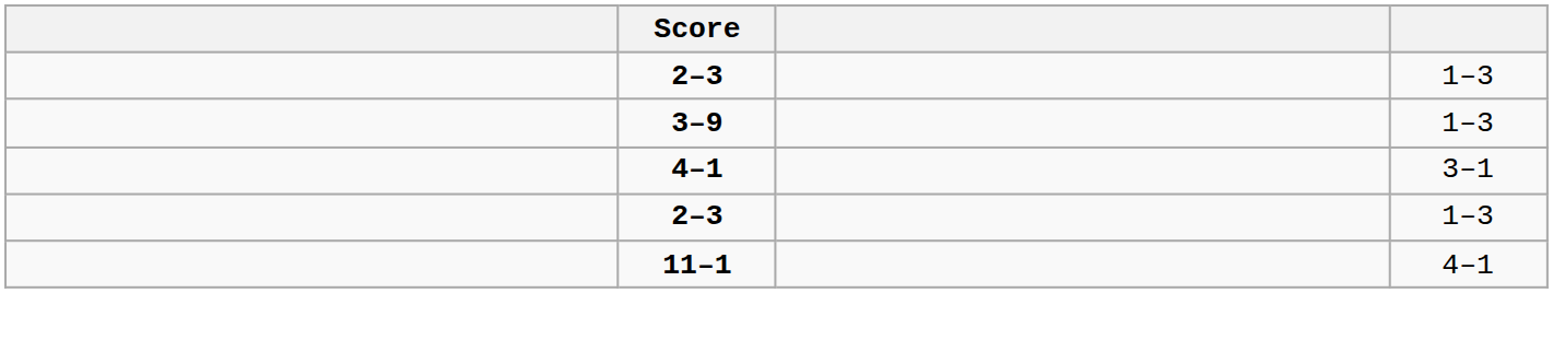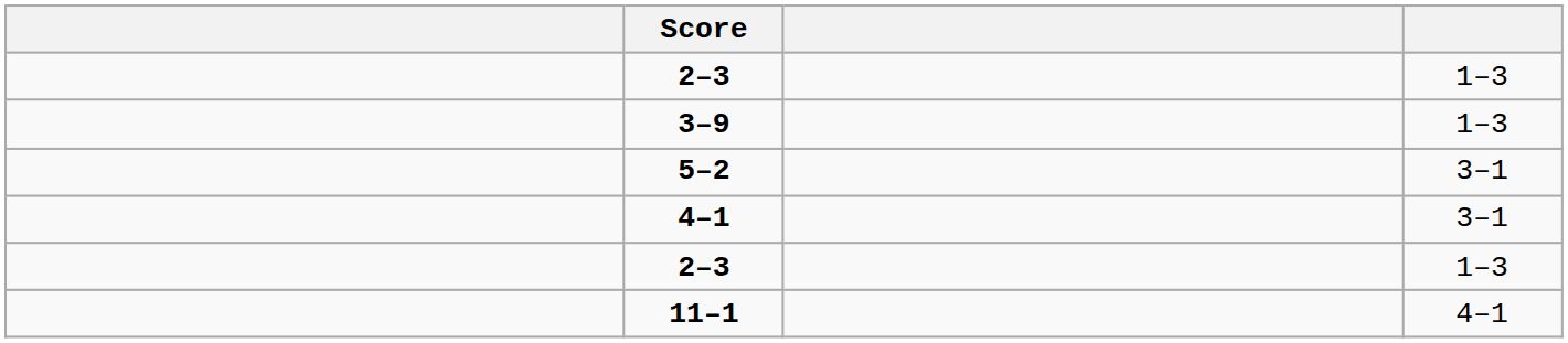+ row: 5–2 | 3–1
